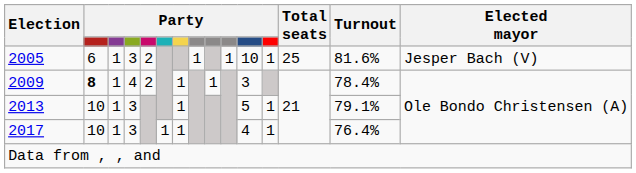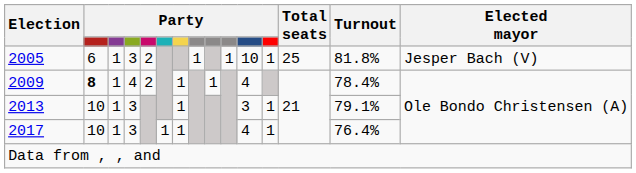2005 | Turnout: 81.6% -> 81.8%
2009 | column 11: 3 -> 4
2013 | column 11: 5 -> 3
